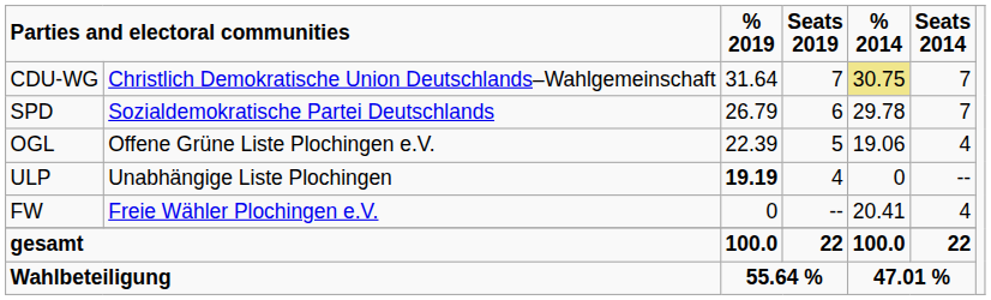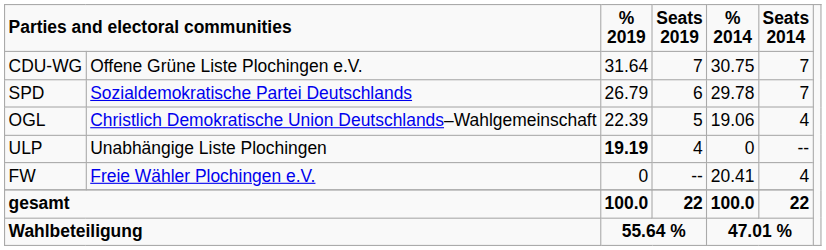CDU-WG | column 2: Christlich Demokratische Union Deutschlands–Wahlgemeinschaft -> Offene Grüne Liste Plochingen e.V.
CDU-WG | % 2014: khaki background -> no background
OGL | column 2: Offene Grüne Liste Plochingen e.V. -> Christlich Demokratische Union Deutschlands–Wahlgemeinschaft
